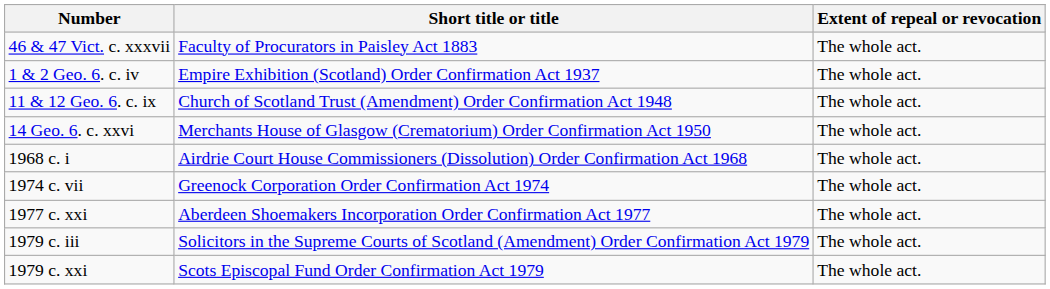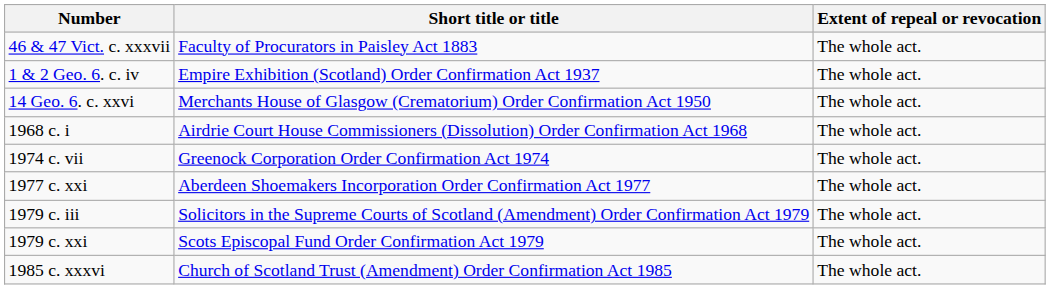- row: 11 & 12 Geo. 6. c. ix | Church of Scotland Trust (Amendment) Order Confirmation Act 1948 | The whole act.
+ row: 1985 c. xxxvi | Church of Scotland Trust (Amendment) Order Confirmation Act 1985 | The whole act.
